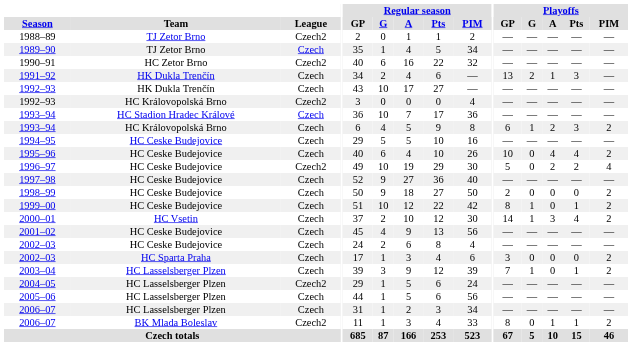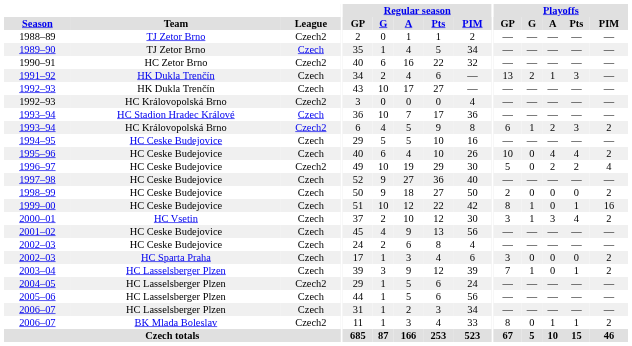1993–94 / HC Královopolská Brno | League: Czech -> Czech2
1999–00 | Playoffs / PIM: 2 -> 16
2000–01 | Playoffs / GP: 14 -> 3
